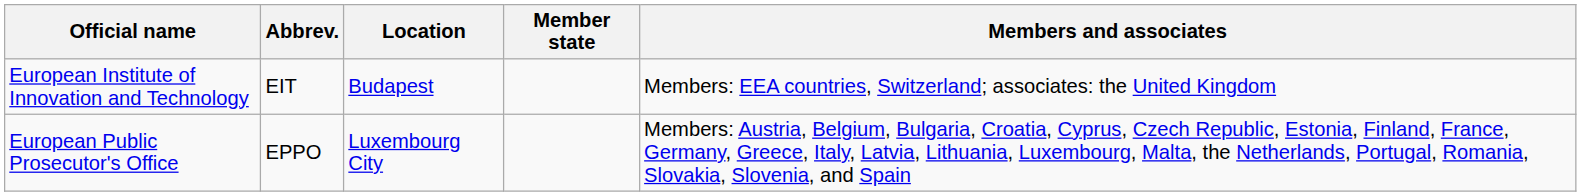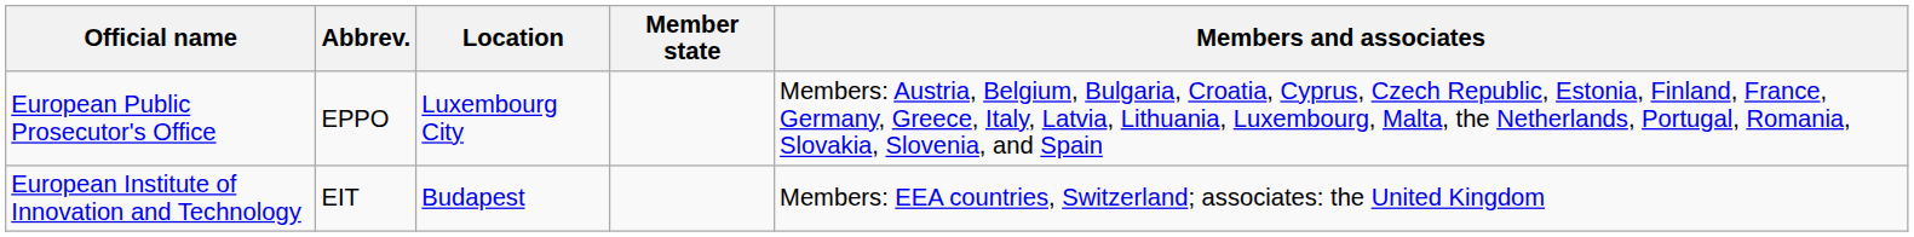rows swapped: European Institute of Innovation and Technology <-> European Public Prosecutor's Office
